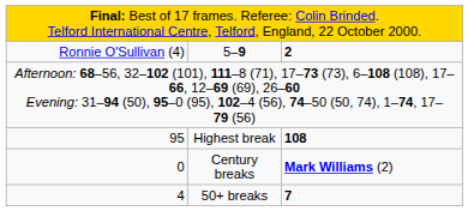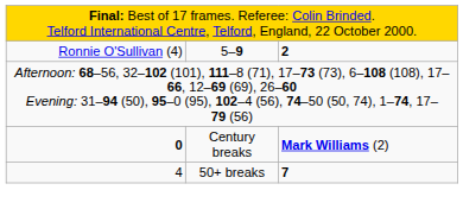- row: 95 | Highest break | 108
Century breaks | column 1: normal -> bold
